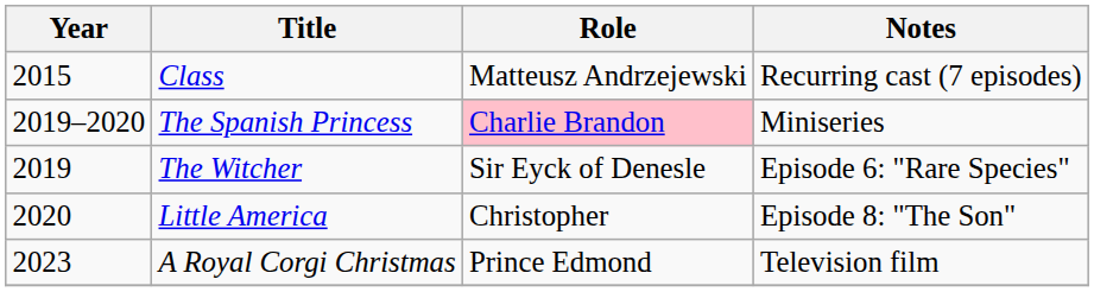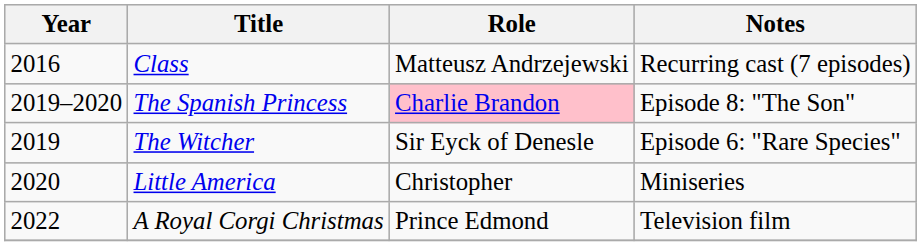Class | Year: 2015 -> 2016
The Spanish Princess | Notes: Miniseries -> Episode 8: "The Son"
Little America | Notes: Episode 8: "The Son" -> Miniseries
A Royal Corgi Christmas | Year: 2023 -> 2022
